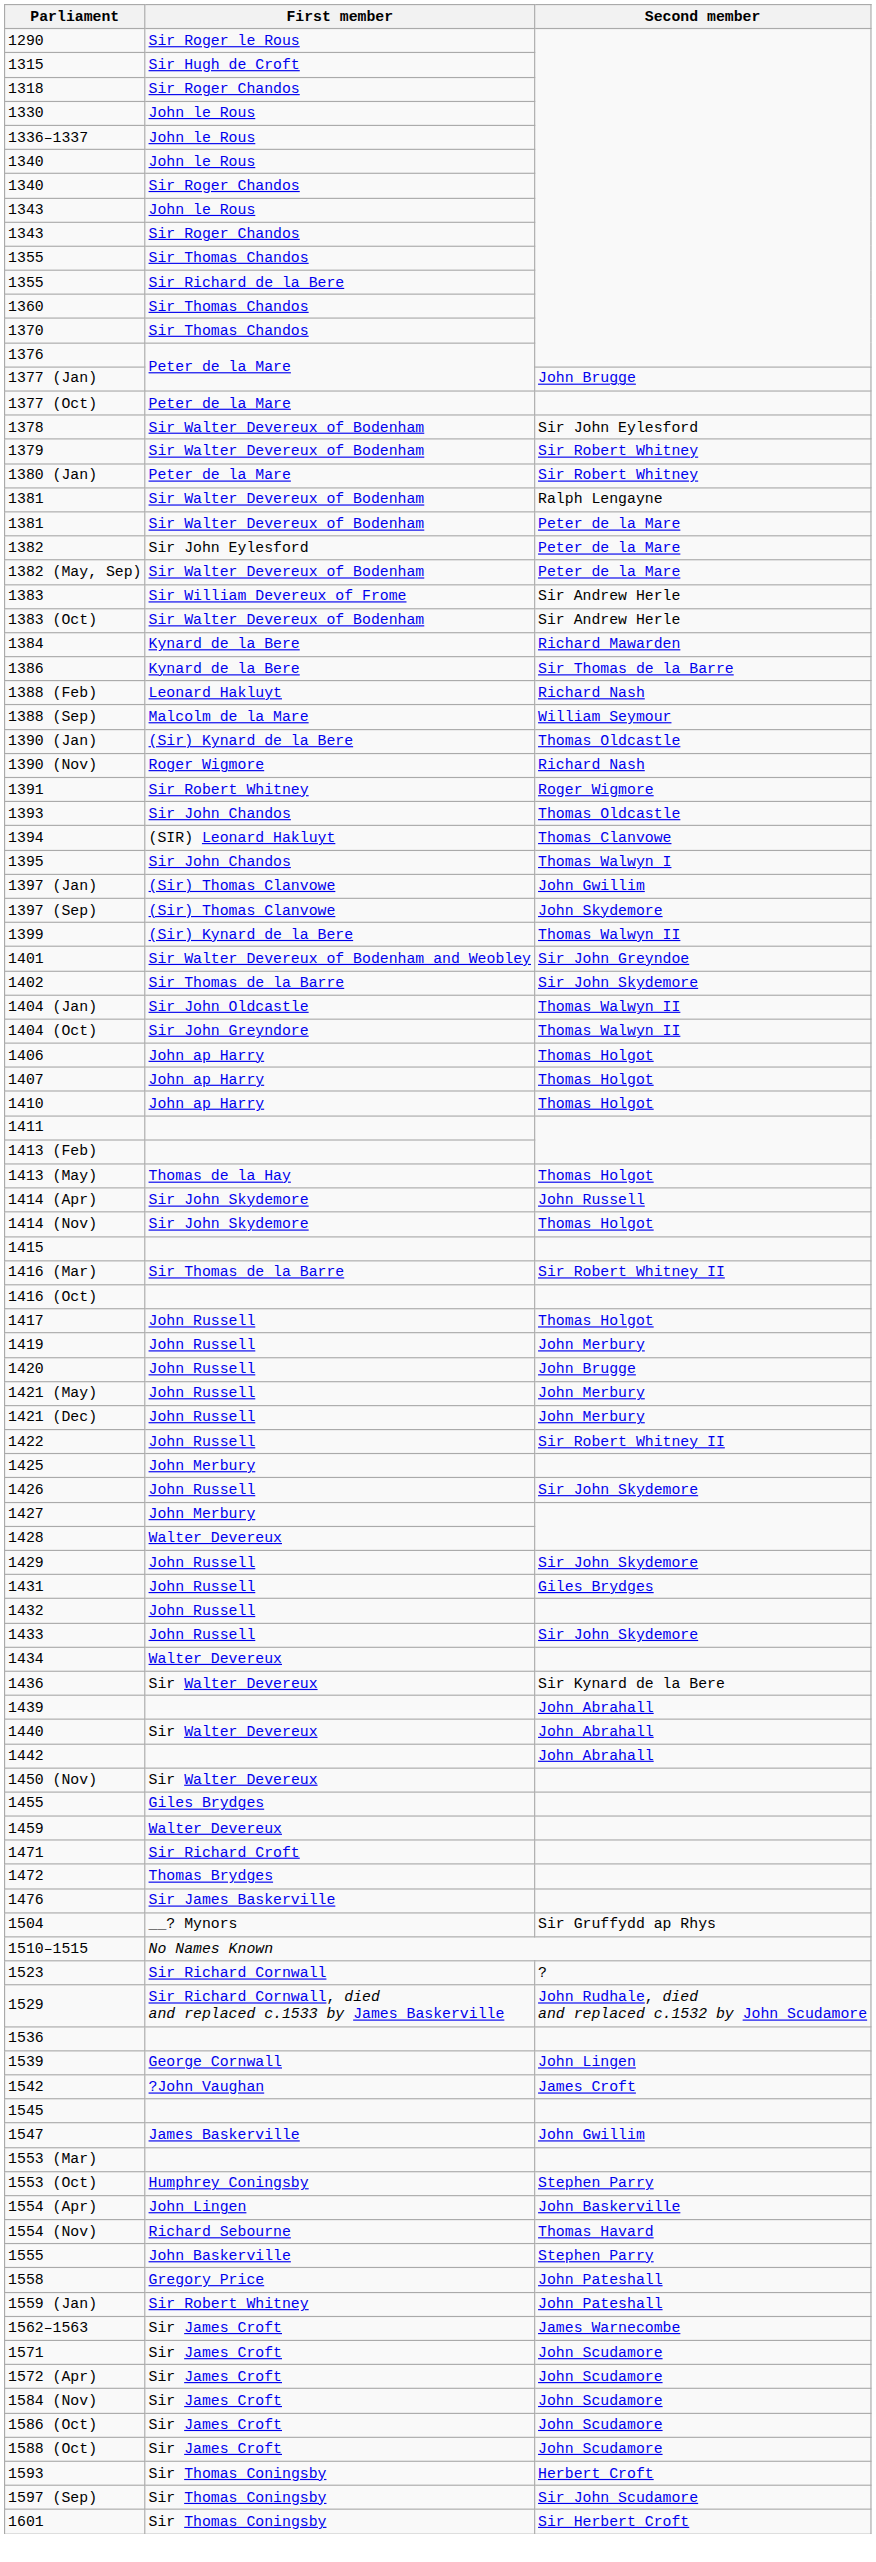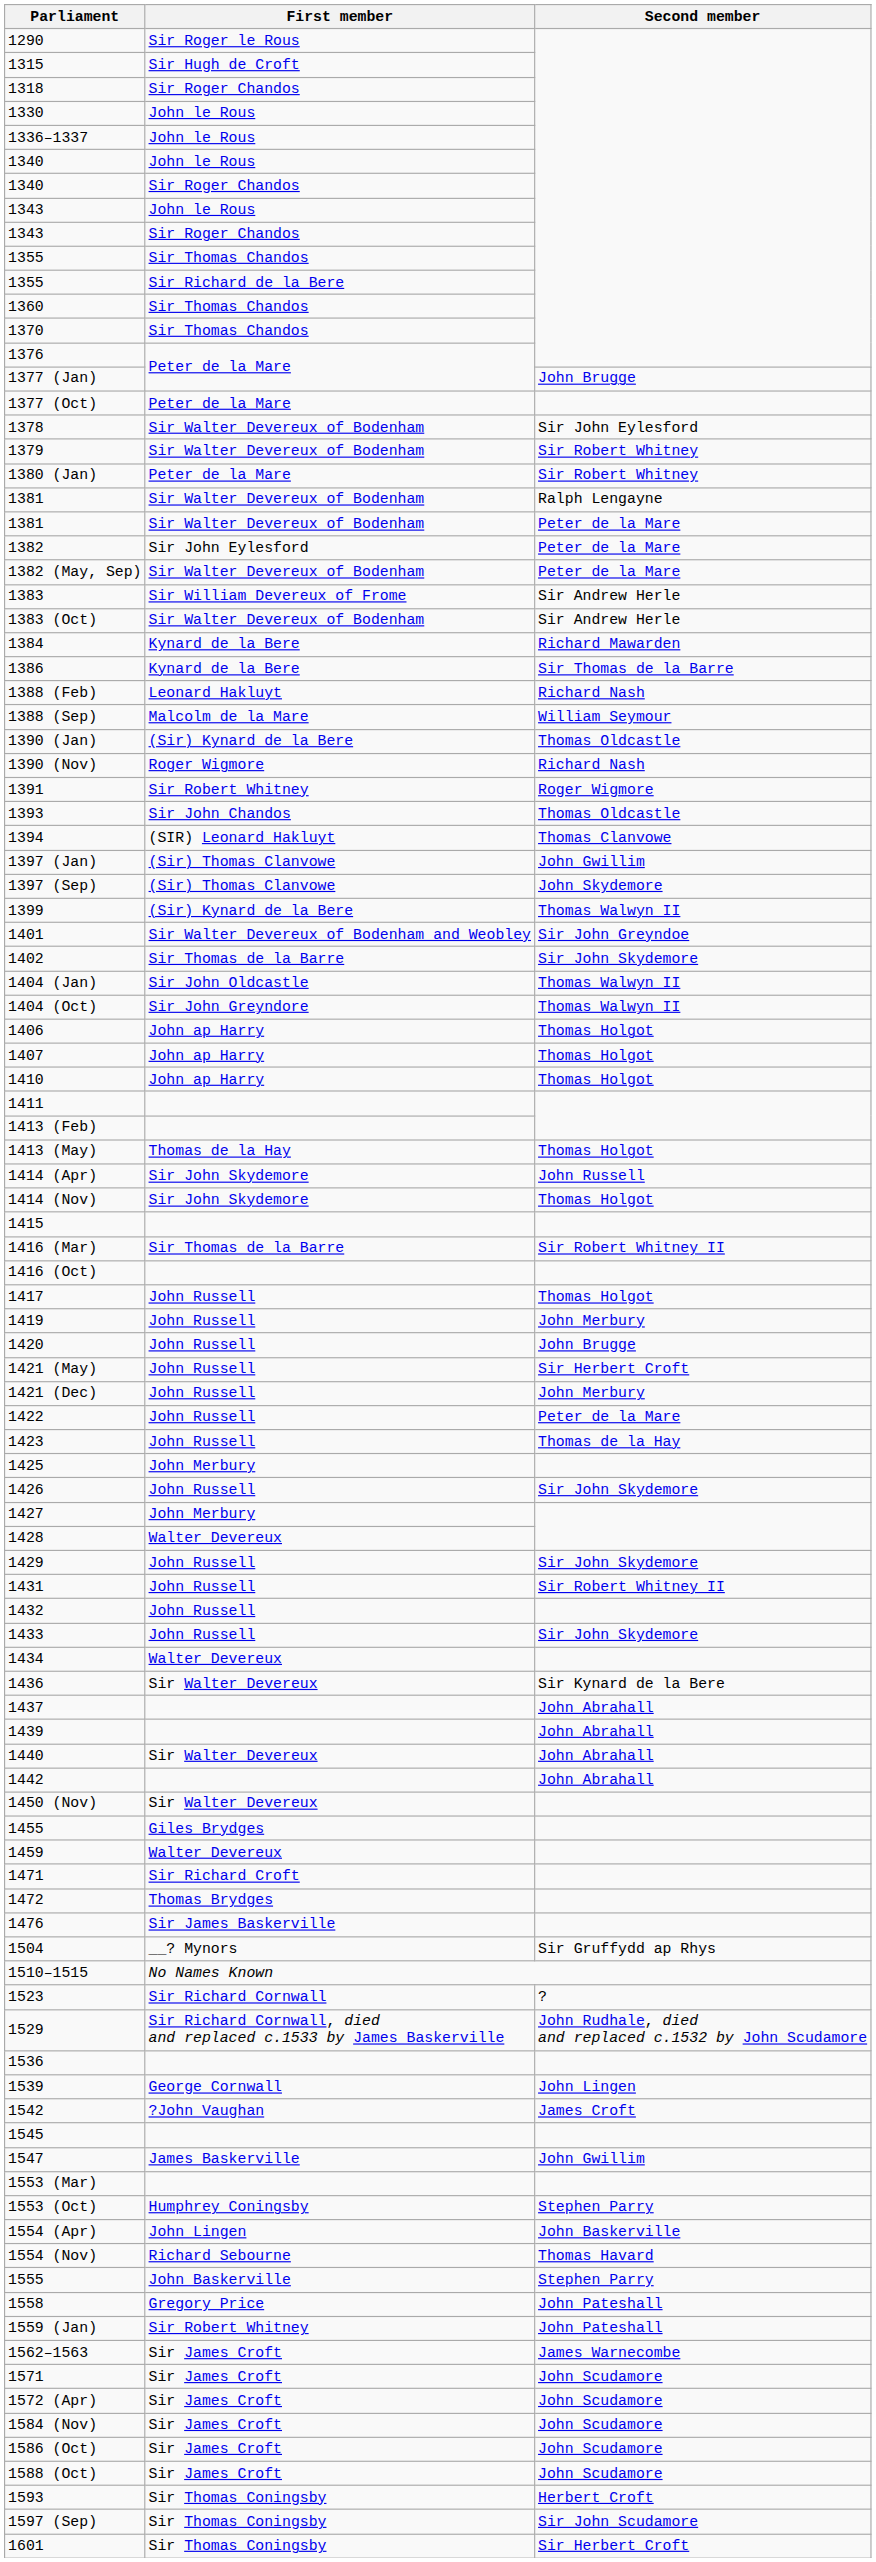- row: 1395 | Sir John Chandos | Thomas Walwyn I
1421 (May) | Second member: John Merbury -> Sir Herbert Croft
1422 | Second member: Sir Robert Whitney II -> Peter de la Mare
+ row: 1423 | John Russell | Thomas de la Hay
1431 | Second member: Giles Brydges -> Sir Robert Whitney II
+ row: 1437 | John Abrahall
